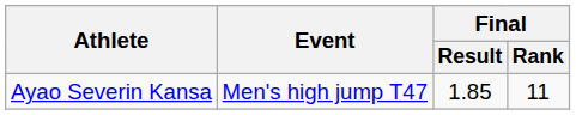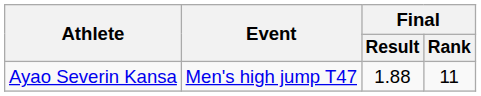Ayao Severin Kansa | Final / Result: 1.85 -> 1.88
